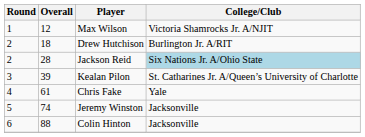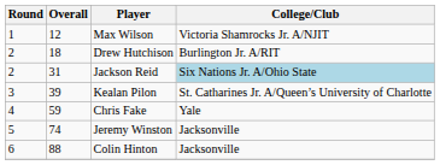Jackson Reid | Overall: 28 -> 31
Chris Fake | Overall: 61 -> 59
